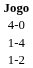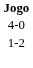- row: 1-4
